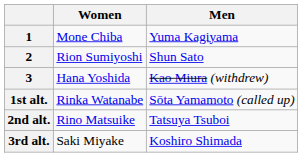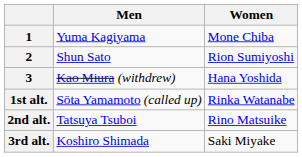columns swapped: Men <-> Women
